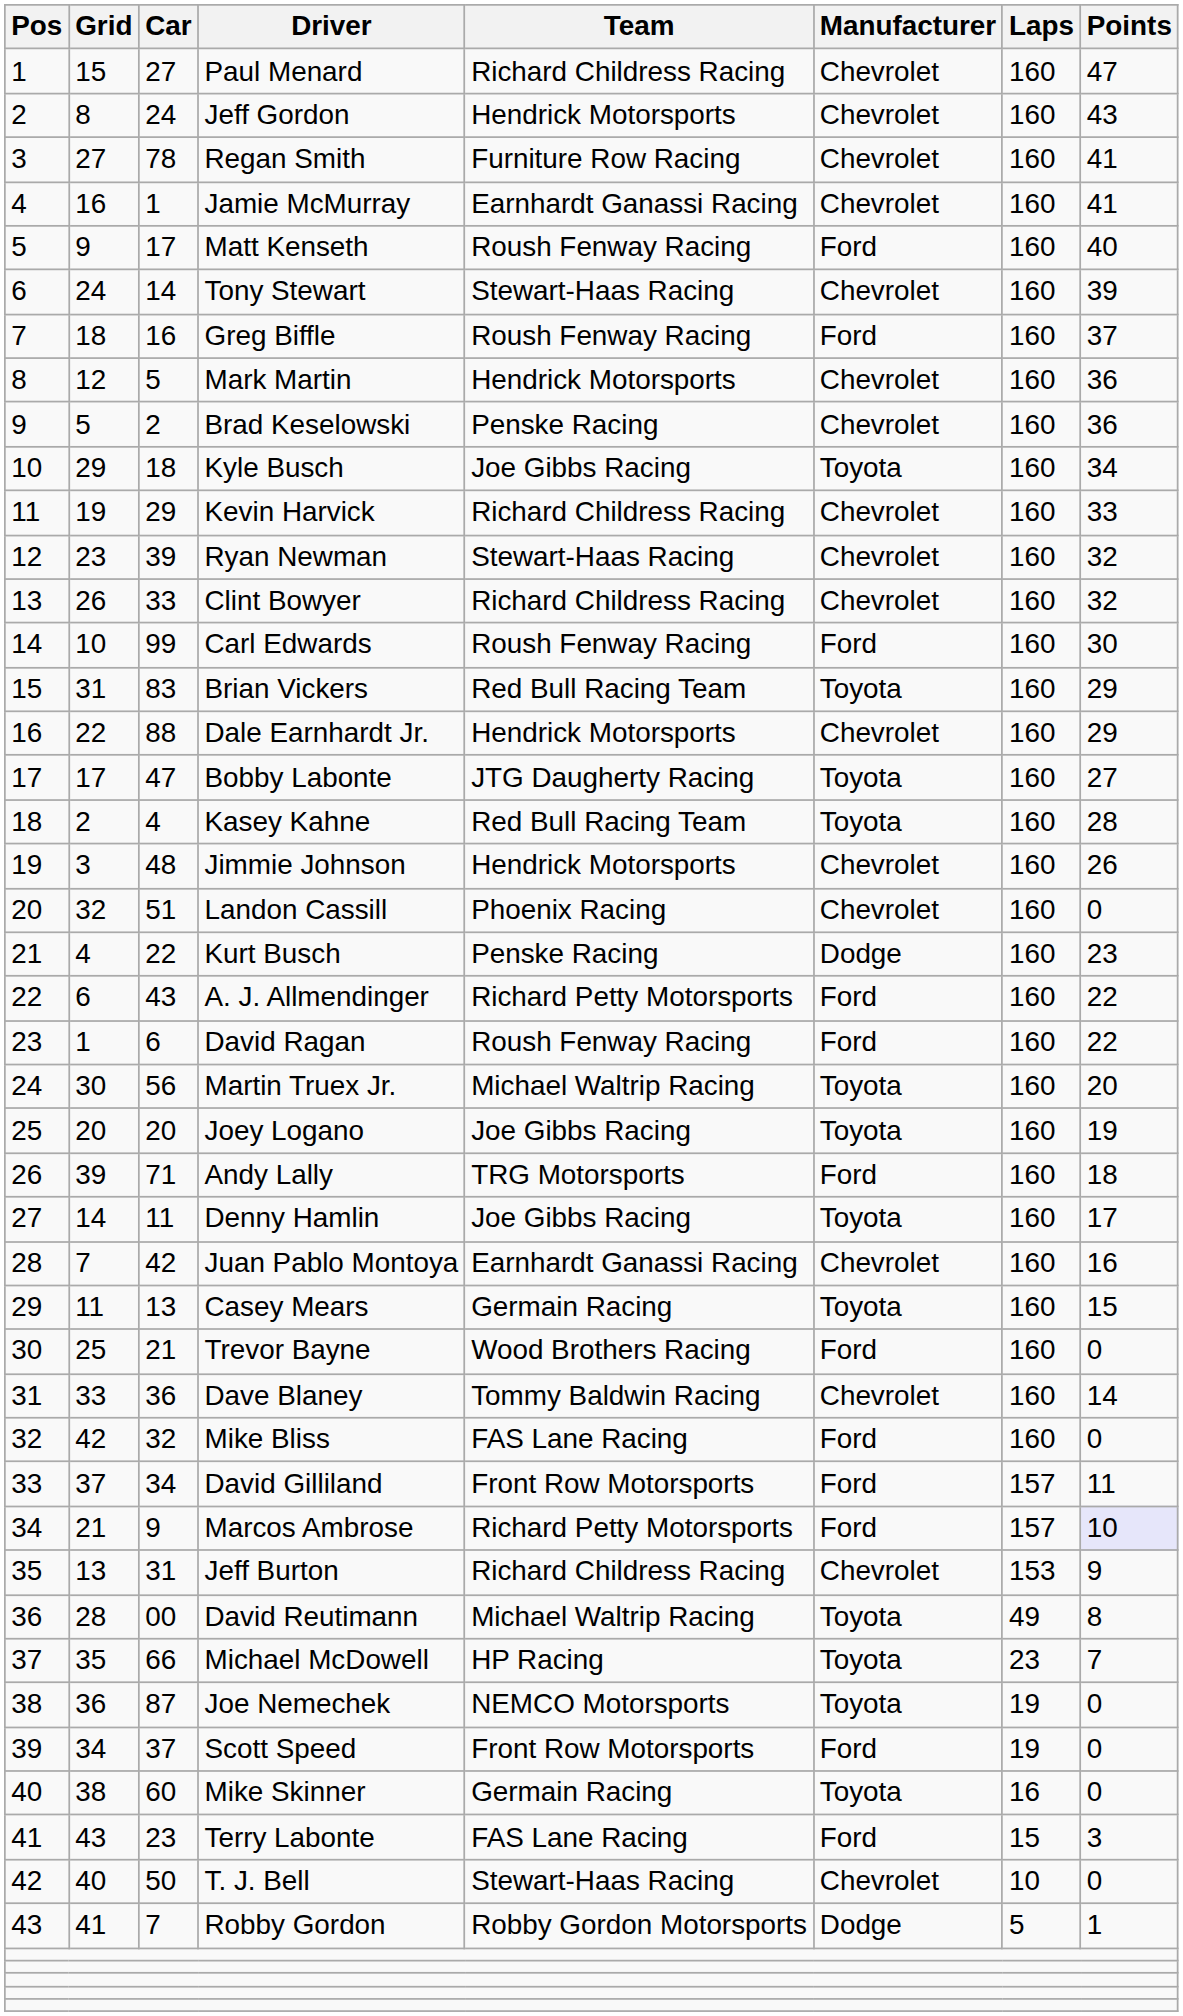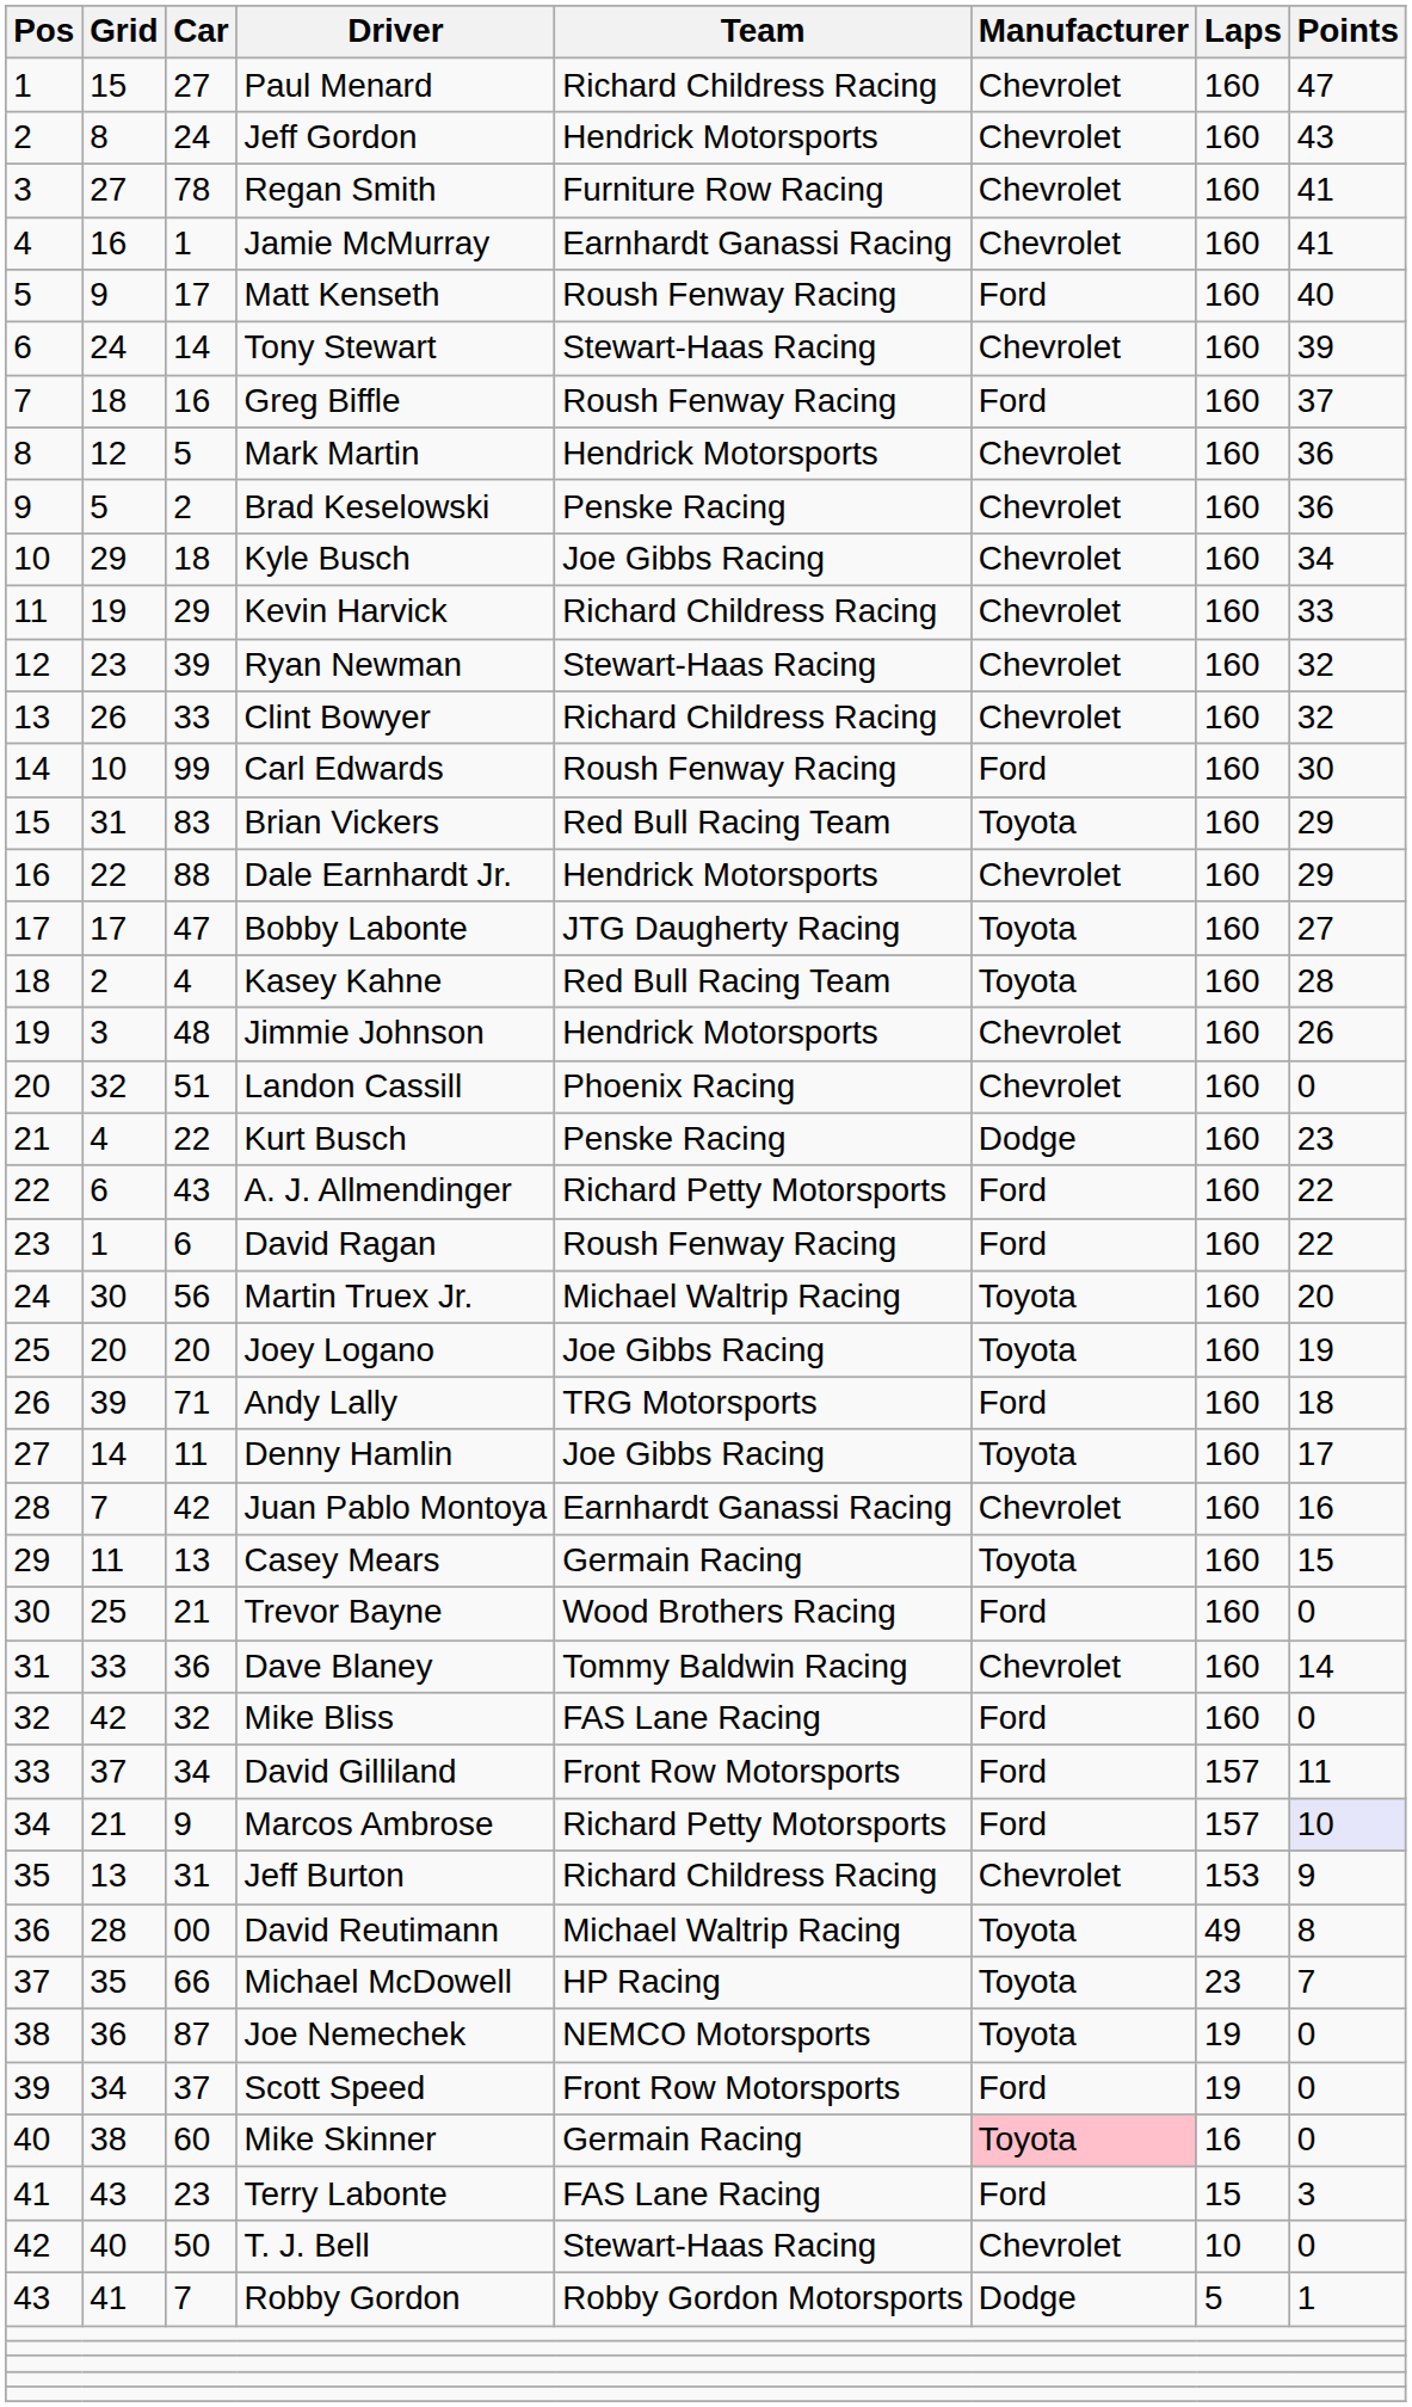Kyle Busch | Manufacturer: Toyota -> Chevrolet
Mike Skinner | Manufacturer: no background -> pink background
